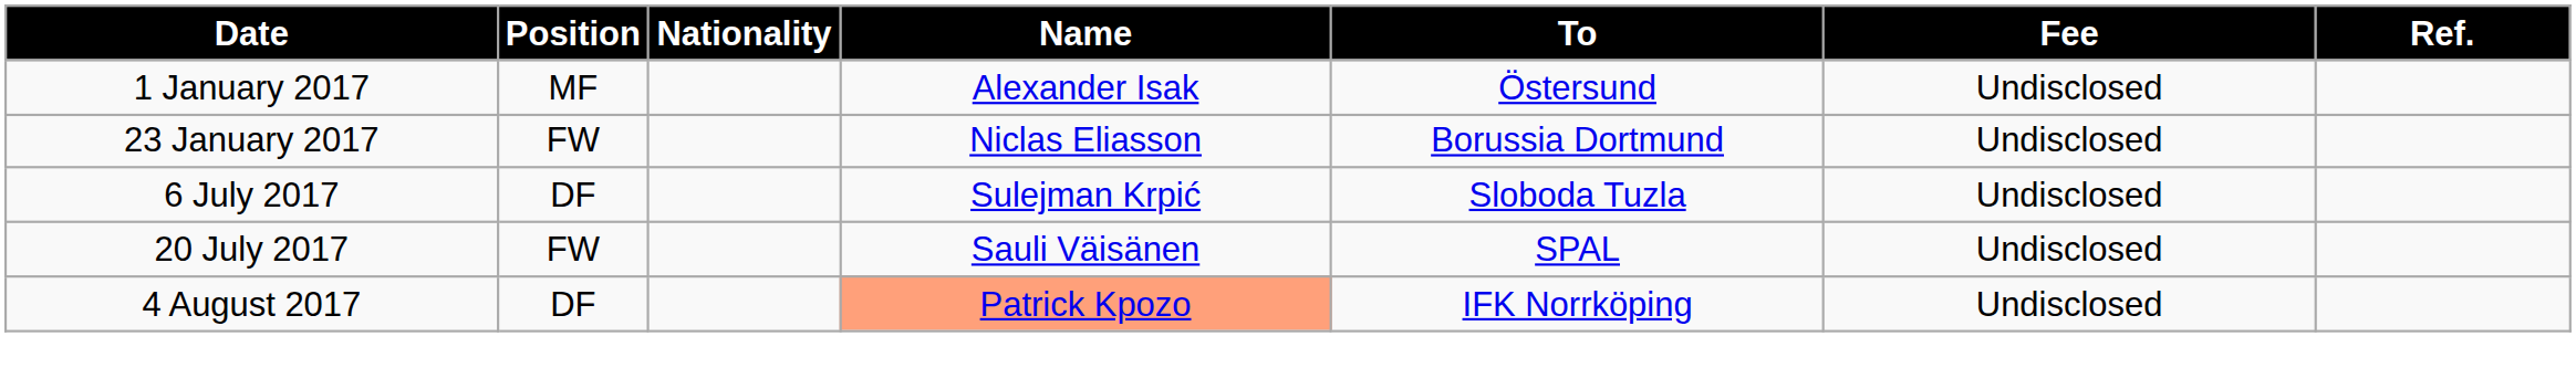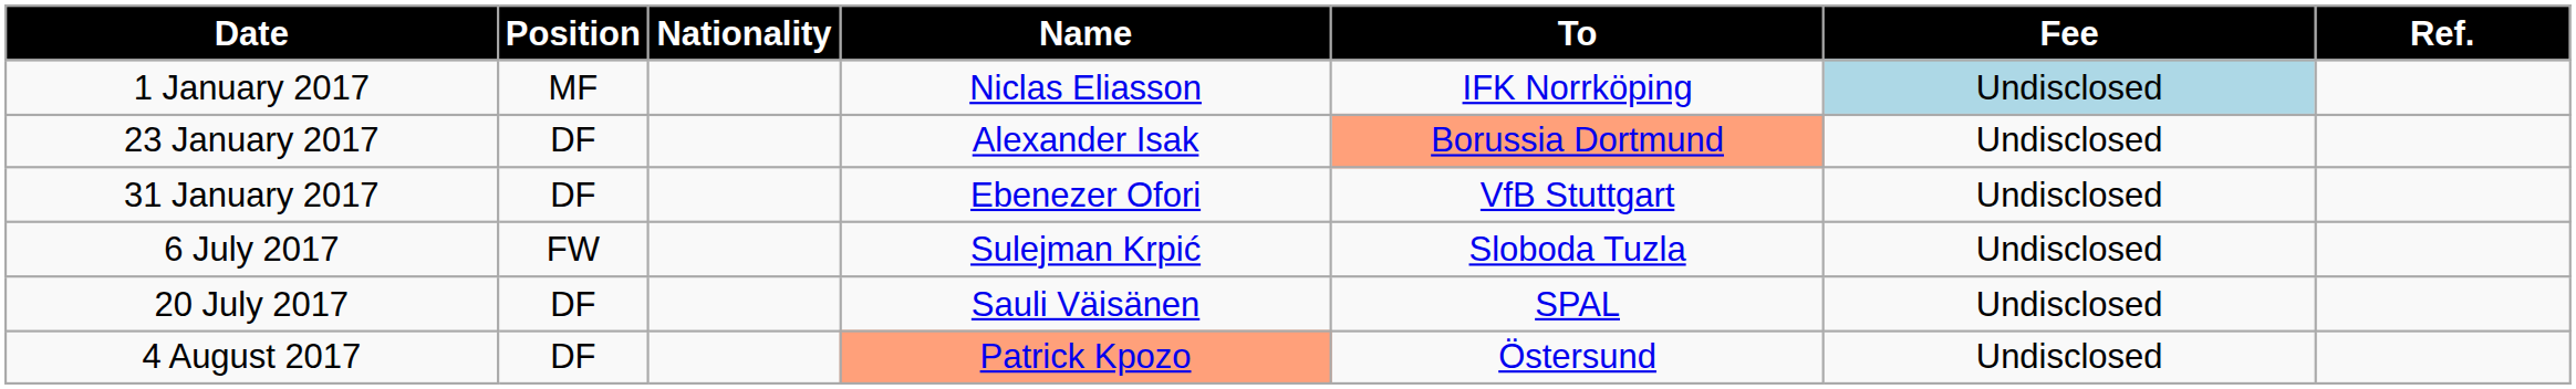1 January 2017 | Name: Alexander Isak -> Niclas Eliasson
1 January 2017 | To: Östersund -> IFK Norrköping
1 January 2017 | Fee: no background -> lightblue background
23 January 2017 | Position: FW -> DF
23 January 2017 | Name: Niclas Eliasson -> Alexander Isak
23 January 2017 | To: no background -> lightsalmon background
+ row: 31 January 2017 | DF | Ebenezer Ofori | VfB Stuttgart | Undisclosed
6 July 2017 | Position: DF -> FW
20 July 2017 | Position: FW -> DF
4 August 2017 | To: IFK Norrköping -> Östersund
